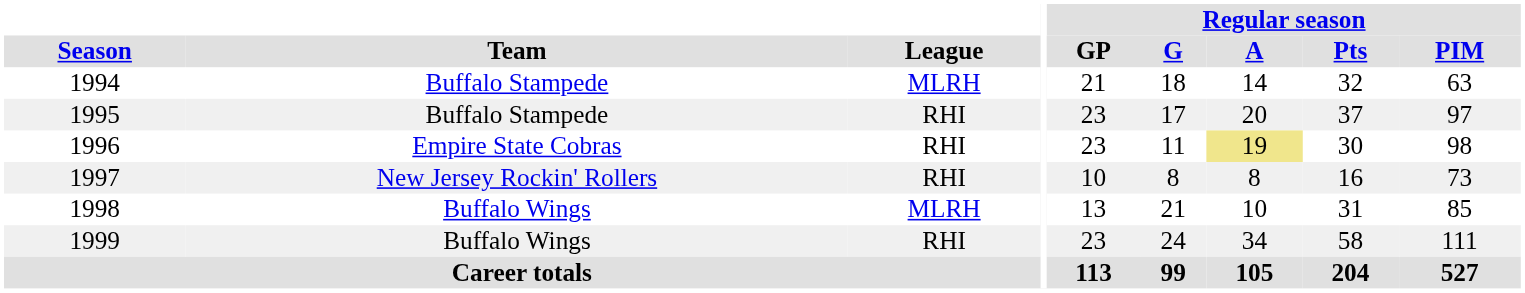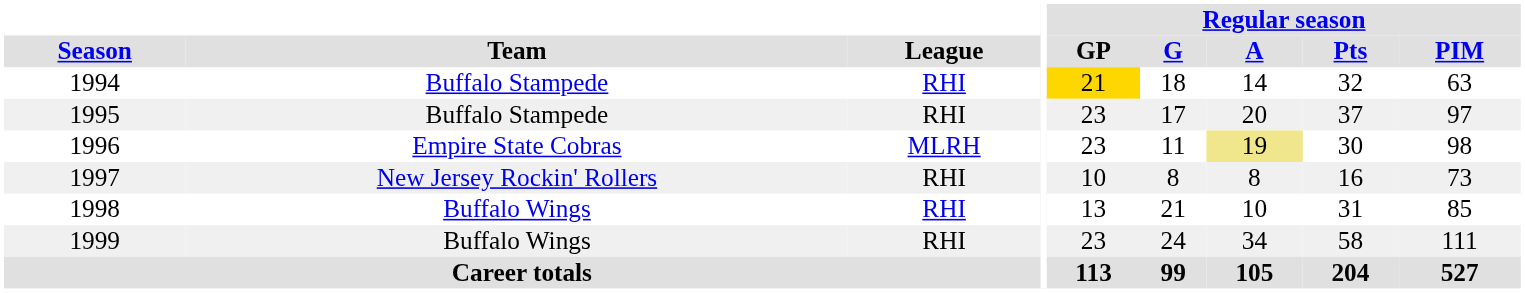1994 | League: MLRH -> RHI
1994 | Regular season / GP: no background -> gold background
1996 | League: RHI -> MLRH
1998 | League: MLRH -> RHI
